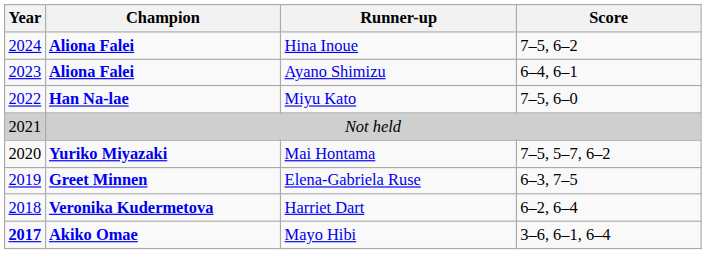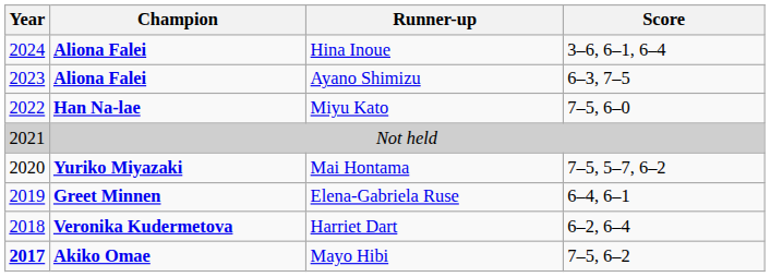Hina Inoue | Score: 7–5, 6–2 -> 3–6, 6–1, 6–4
Ayano Shimizu | Score: 6–4, 6–1 -> 6–3, 7–5
Elena-Gabriela Ruse | Score: 6–3, 7–5 -> 6–4, 6–1
Mayo Hibi | Score: 3–6, 6–1, 6–4 -> 7–5, 6–2
